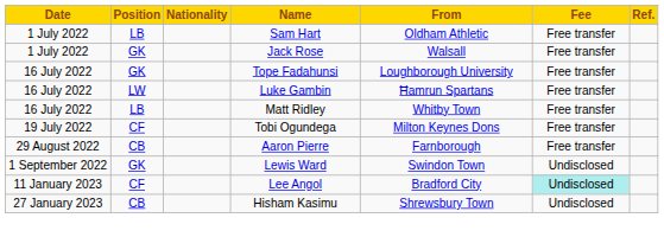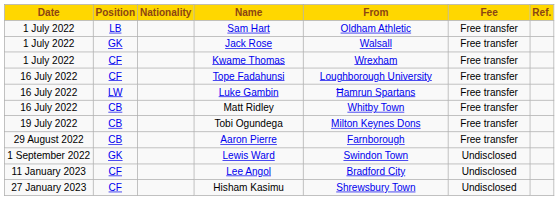+ row: 1 July 2022 | CF | Kwame Thomas | Wrexham | Free transfer
Tope Fadahunsi | Position: GK -> CF
Matt Ridley | Position: LB -> CB
Tobi Ogundega | Position: CF -> CB
Lee Angol | Fee: paleturquoise background -> no background
Hisham Kasimu | Position: CB -> CF
